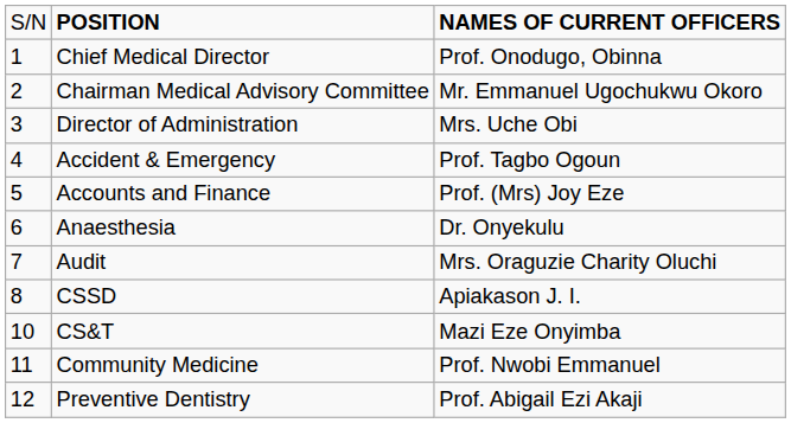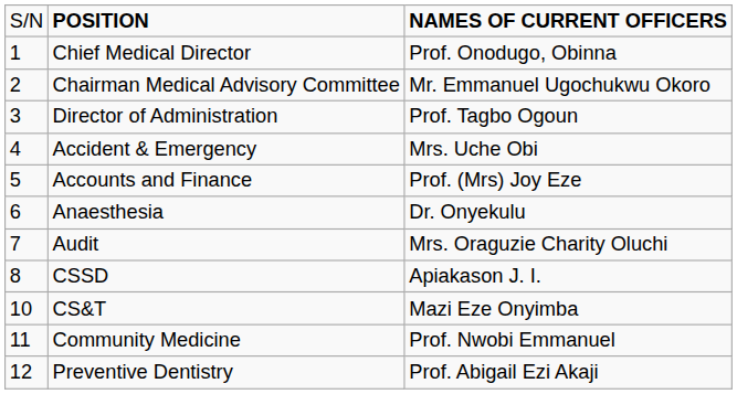Director of Administration | column 3: Mrs. Uche Obi -> Prof. Tagbo Ogoun
Accident & Emergency | column 3: Prof. Tagbo Ogoun -> Mrs. Uche Obi
